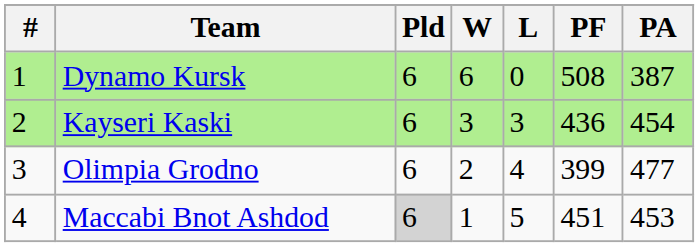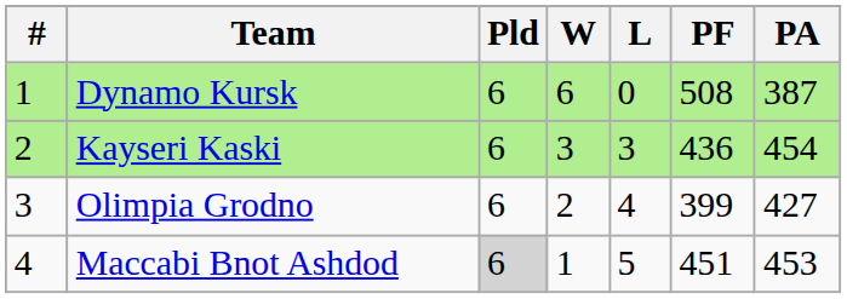Olimpia Grodno | PA: 477 -> 427
